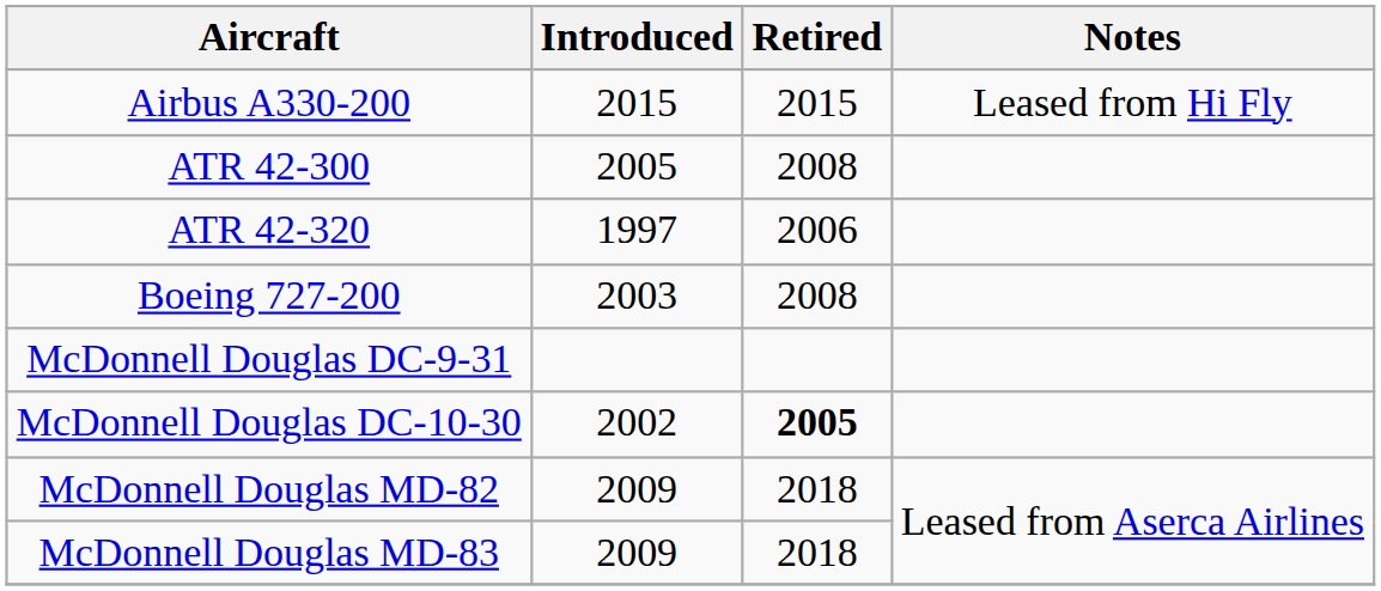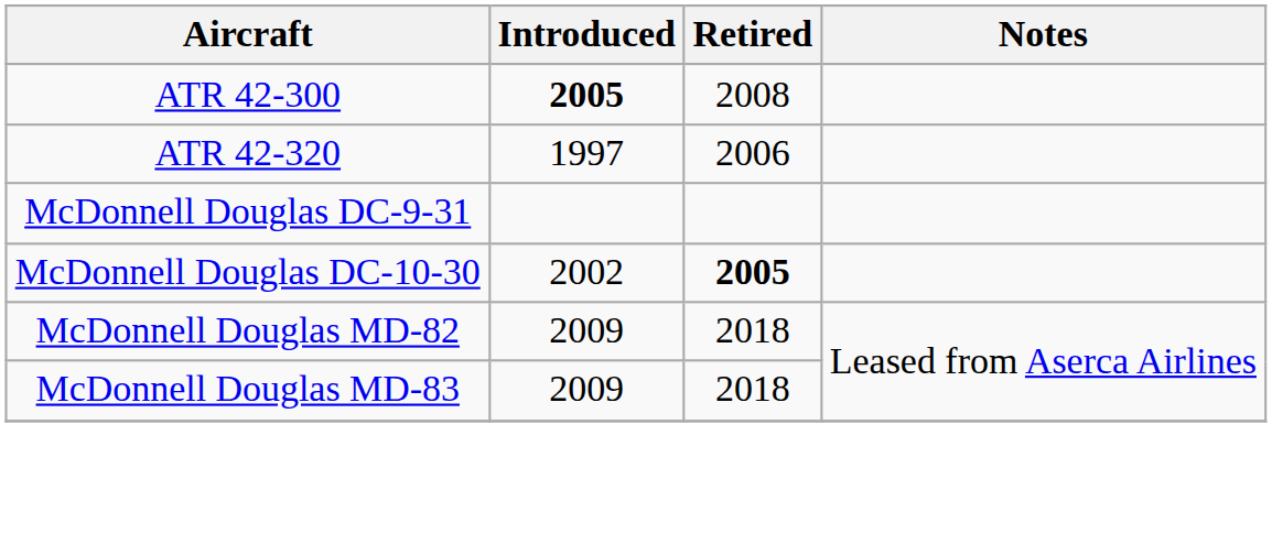- row: Airbus A330-200 | 2015 | 2015 | Leased from Hi Fly
ATR 42-300 | Introduced: normal -> bold
- row: Boeing 727-200 | 2003 | 2008
